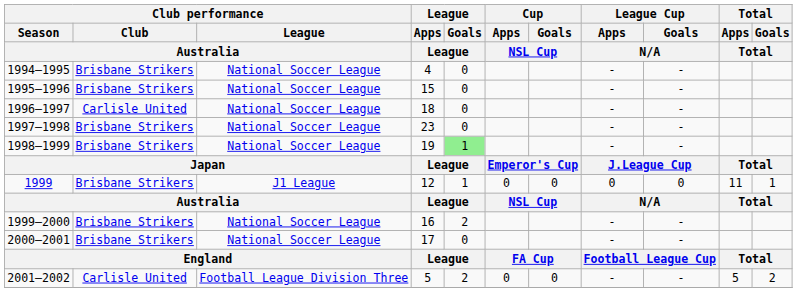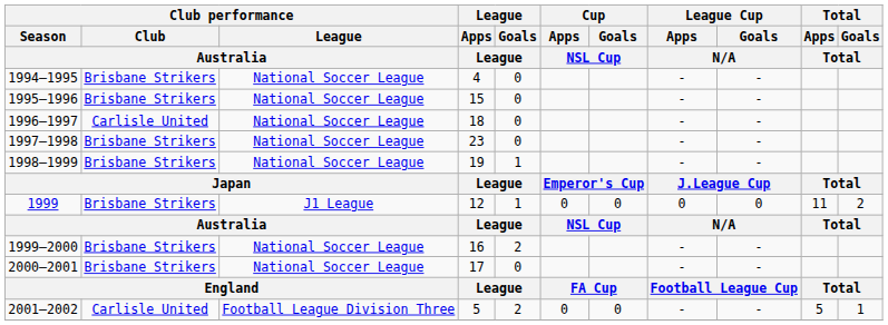1998–1999 | League / Goals / League: lightgreen background -> no background
1999 | Total / Goals / Total: 1 -> 2
2001–2002 | Total / Goals / Total: 2 -> 1
